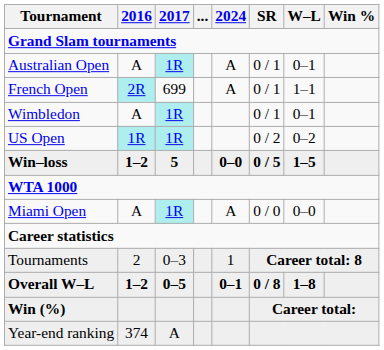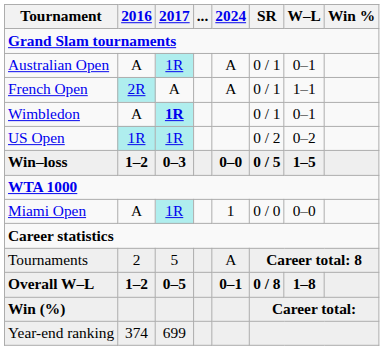French Open | 2017: 699 -> A
Wimbledon | 2017: normal -> bold
Win–loss | 2017: 5 -> 0–3
Miami Open | 2024: A -> 1
Tournaments | 2017: 0–3 -> 5
Tournaments | 2024: 1 -> A
Year-end ranking | 2017: A -> 699
